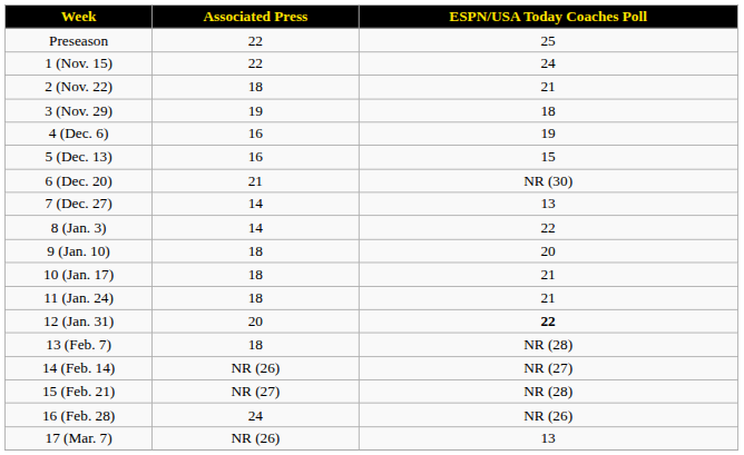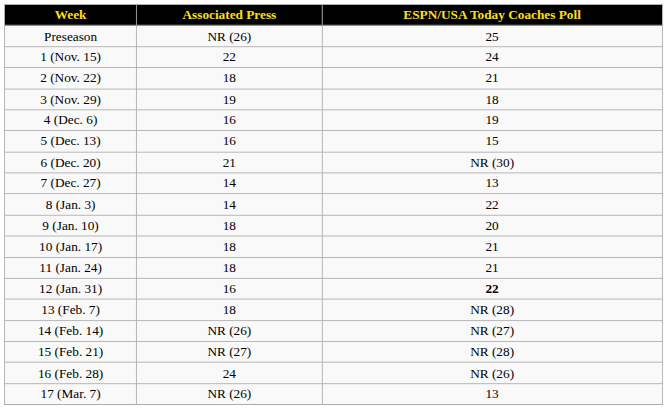Preseason | Associated Press: 22 -> NR (26)
12 (Jan. 31) | Associated Press: 20 -> 16
